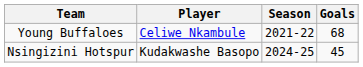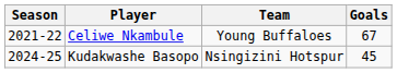columns swapped: Season <-> Team
Celiwe Nkambule | Goals: 68 -> 67
